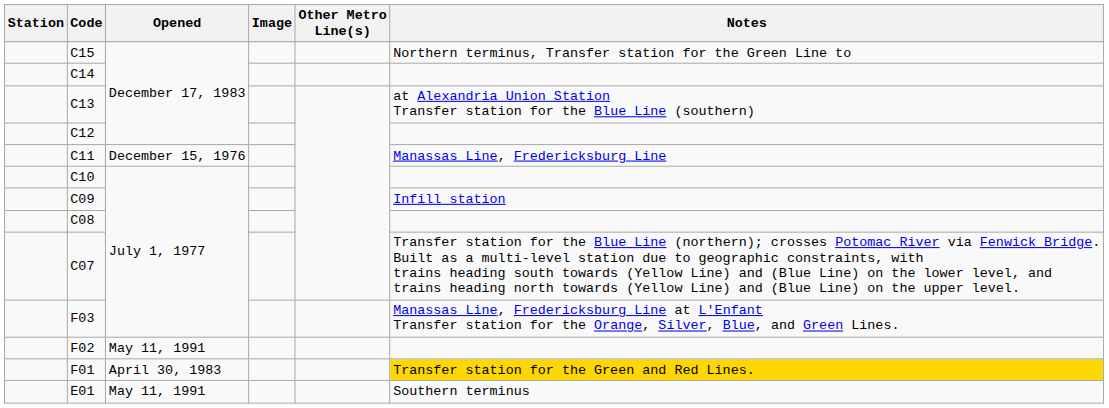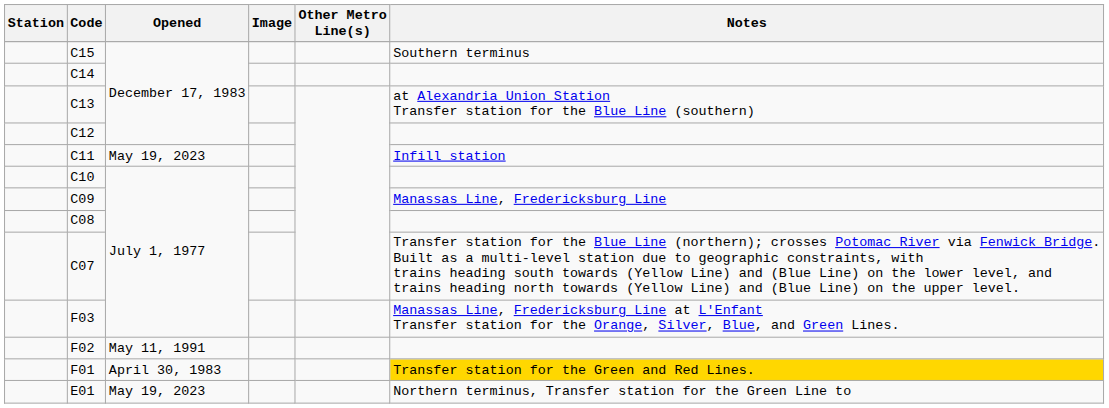C15 | Notes: Northern terminus, Transfer station for the Green Line to -> Southern terminus
C11 | Opened: December 15, 1976 -> May 19, 2023
C11 | Notes: Manassas Line, Fredericksburg Line -> Infill station
C09 | Notes: Infill station -> Manassas Line, Fredericksburg Line
E01 | Opened: May 11, 1991 -> May 19, 2023
E01 | Notes: Southern terminus -> Northern terminus, Transfer station for the Green Line to
